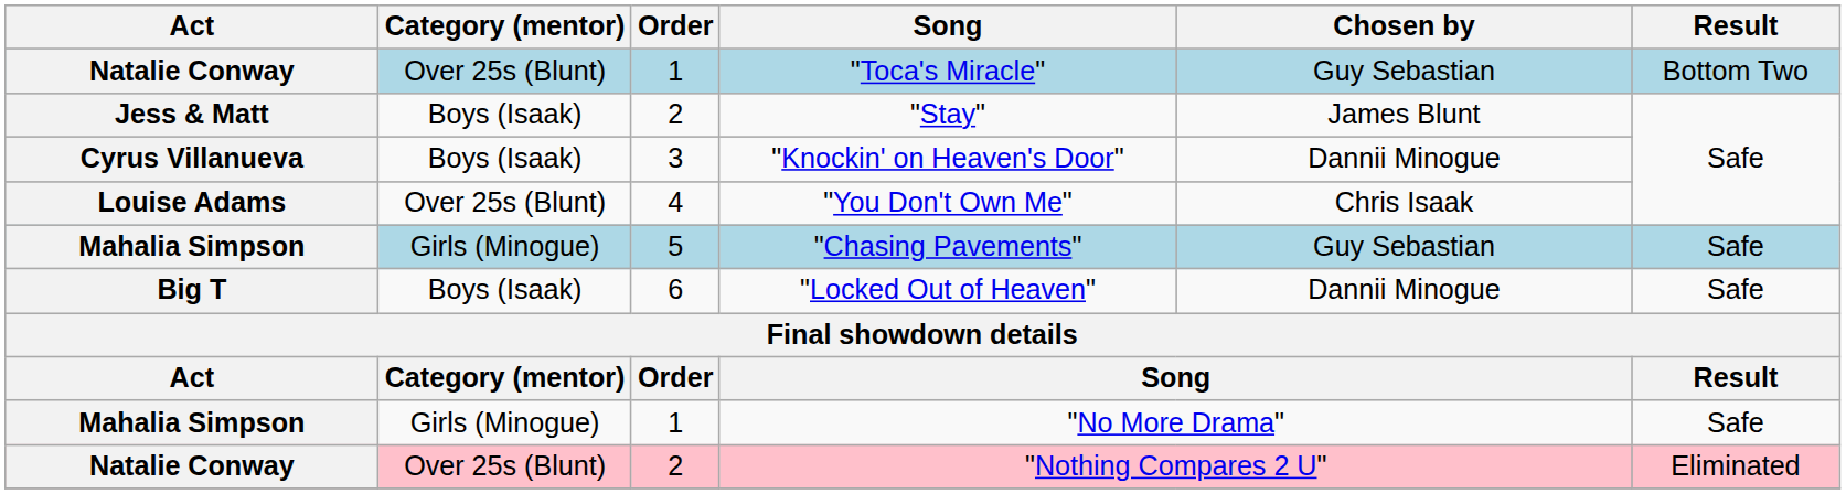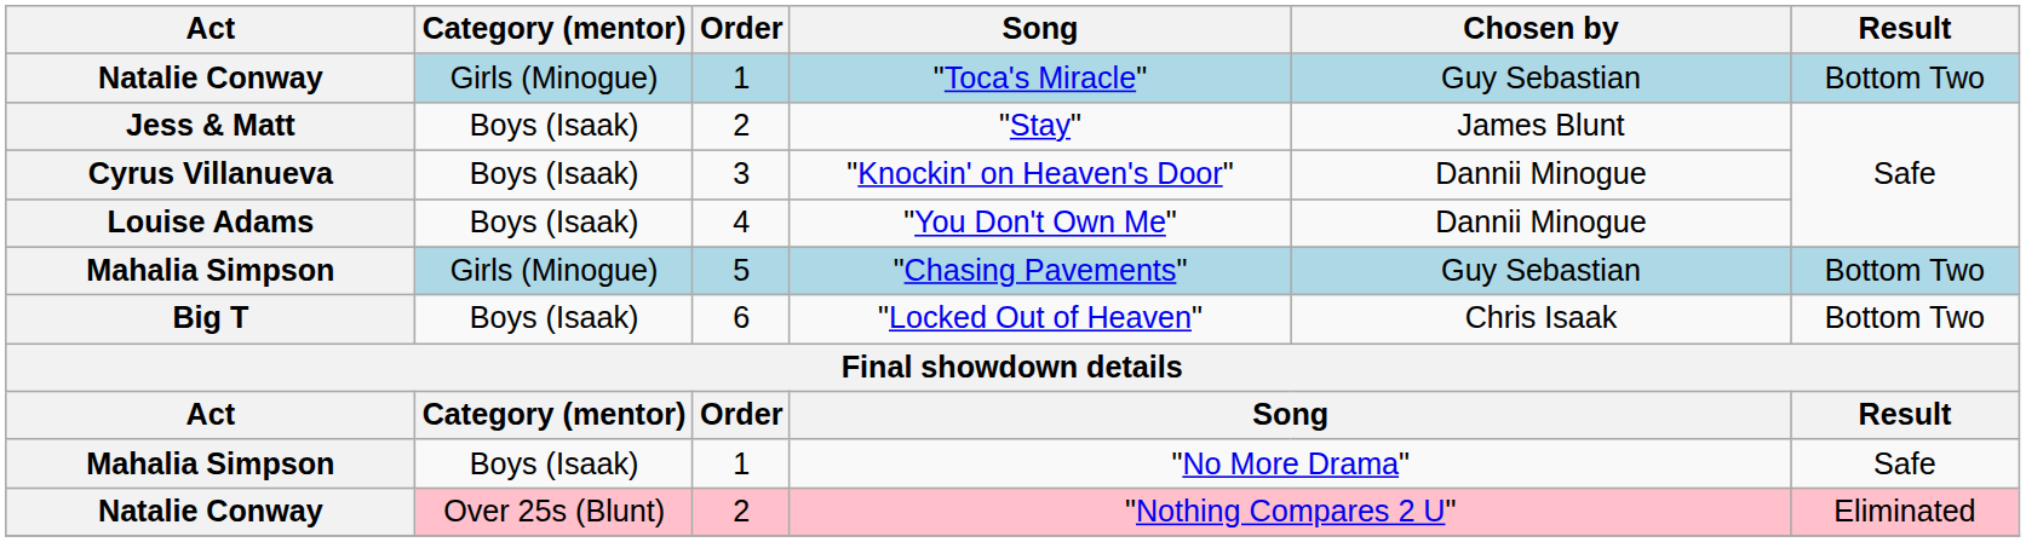"Toca's Miracle" | Category (mentor): Over 25s (Blunt) -> Girls (Minogue)
"You Don't Own Me" | Category (mentor): Over 25s (Blunt) -> Boys (Isaak)
"You Don't Own Me" | Chosen by: Chris Isaak -> Dannii Minogue
"Chasing Pavements" | Result: Safe -> Bottom Two
"Locked Out of Heaven" | Chosen by: Dannii Minogue -> Chris Isaak
"Locked Out of Heaven" | Result: Safe -> Bottom Two
"No More Drama" | Category (mentor): Girls (Minogue) -> Boys (Isaak)
